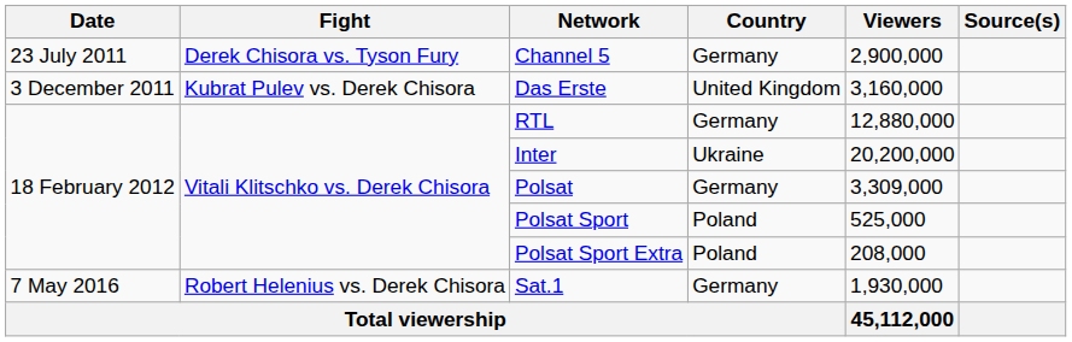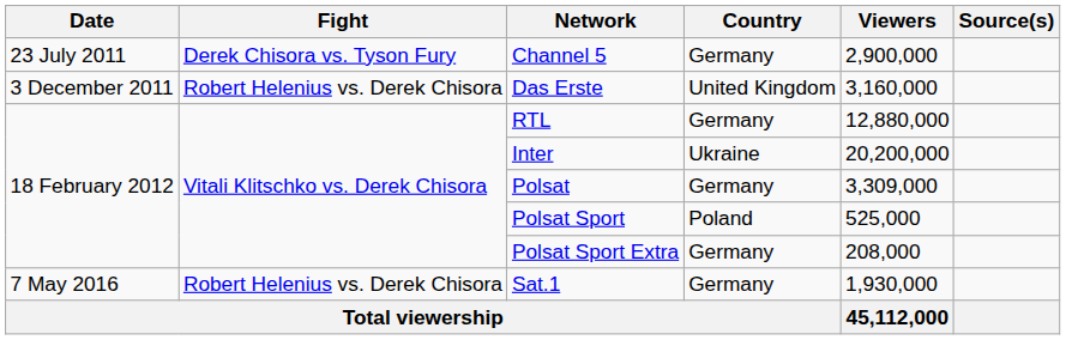Das Erste | Fight: Kubrat Pulev vs. Derek Chisora -> Robert Helenius vs. Derek Chisora
Polsat Sport Extra | Country: Poland -> Germany
